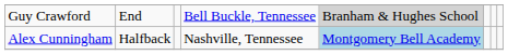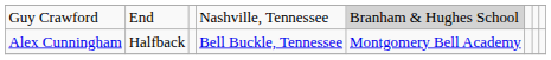Guy Crawford | column 4: Bell Buckle, Tennessee -> Nashville, Tennessee
Alex Cunningham | column 4: Nashville, Tennessee -> Bell Buckle, Tennessee
Alex Cunningham | column 5: lightblue background -> no background
